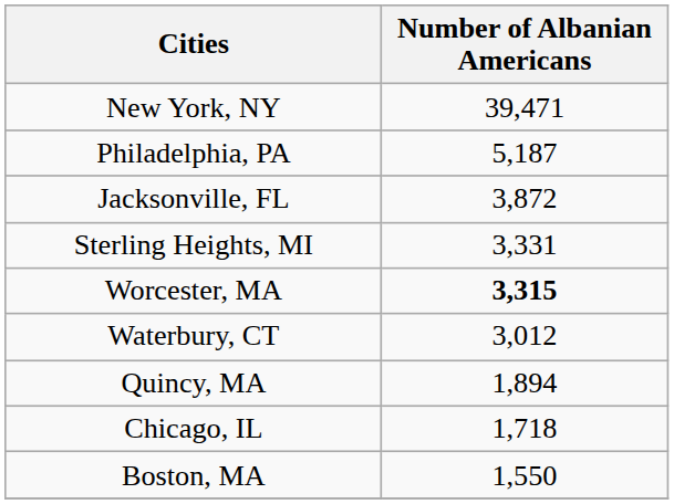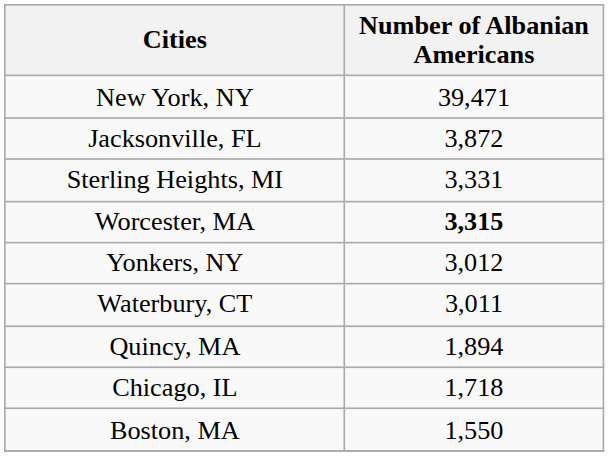- row: Philadelphia, PA | 5,187
+ row: Yonkers, NY | 3,012
Waterbury, CT | Number of Albanian Americans: 3,012 -> 3,011
